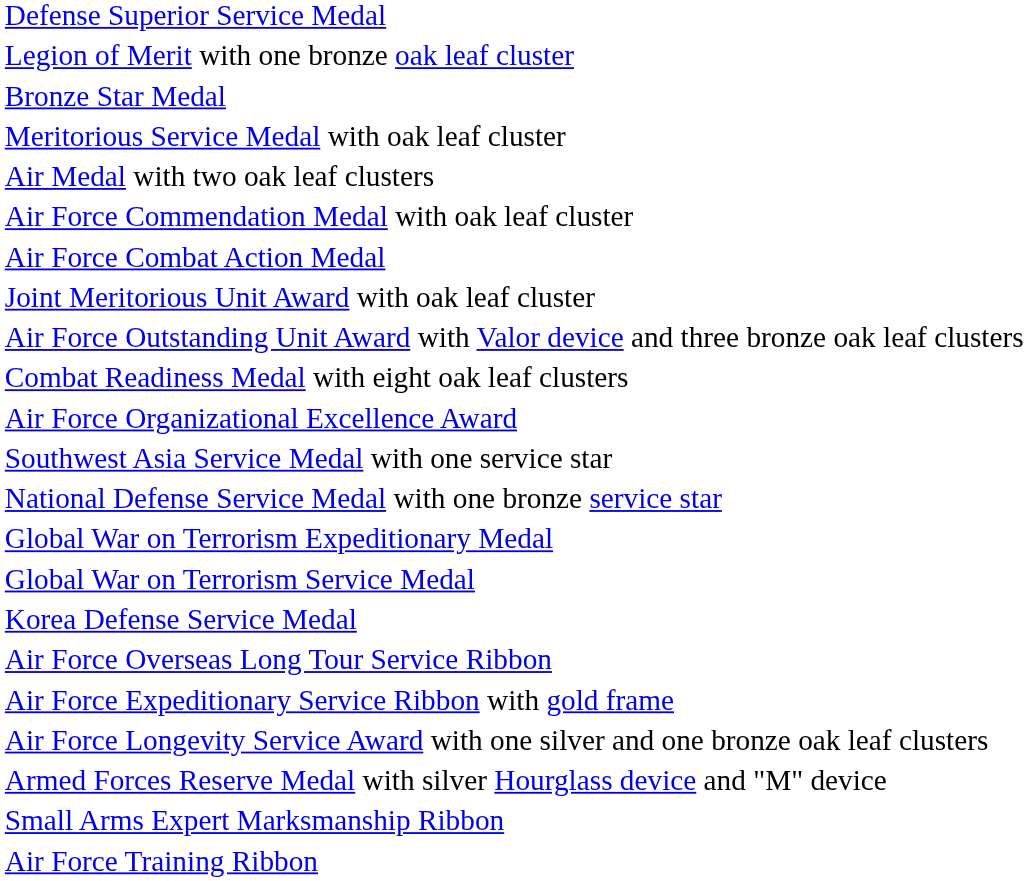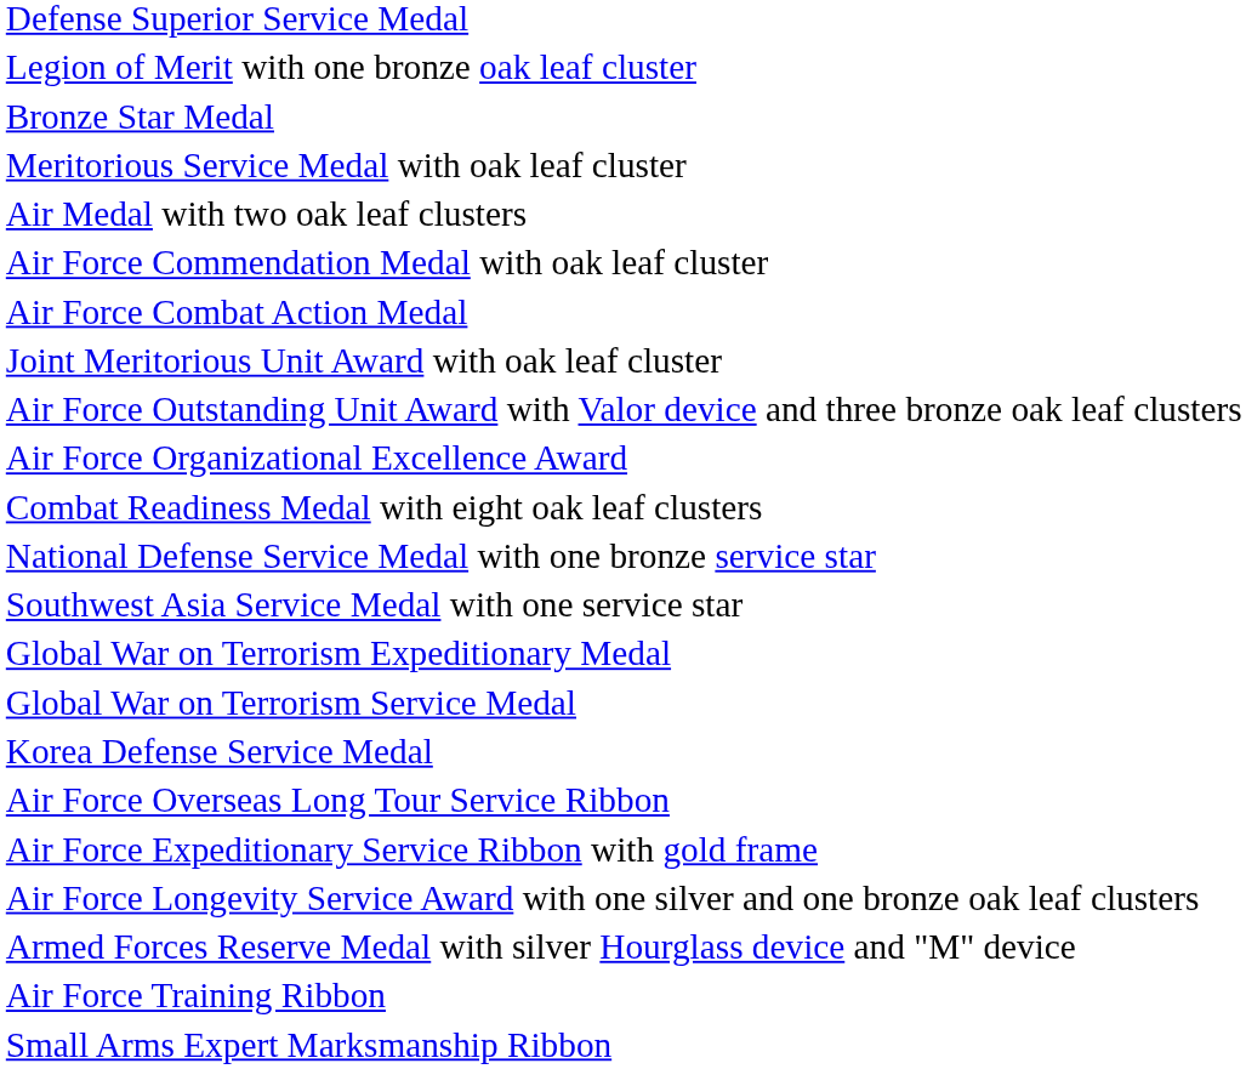rows swapped: Air Force Organizational Excellence Award <-> Combat Readiness Medal with eight oak leaf clusters
rows swapped: National Defense Service Medal with one bronze service star <-> Southwest Asia Service Medal with one service star
rows swapped: Small Arms Expert Marksmanship Ribbon <-> Air Force Training Ribbon
